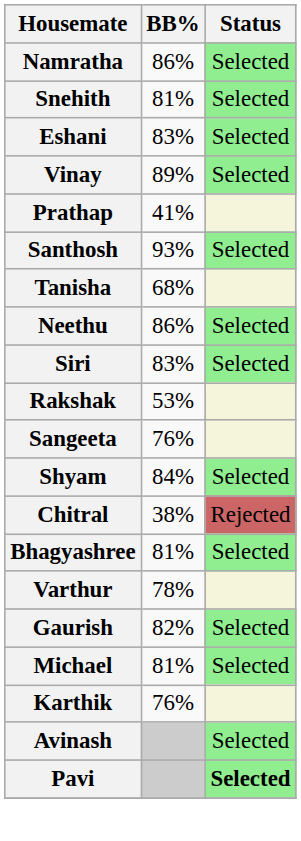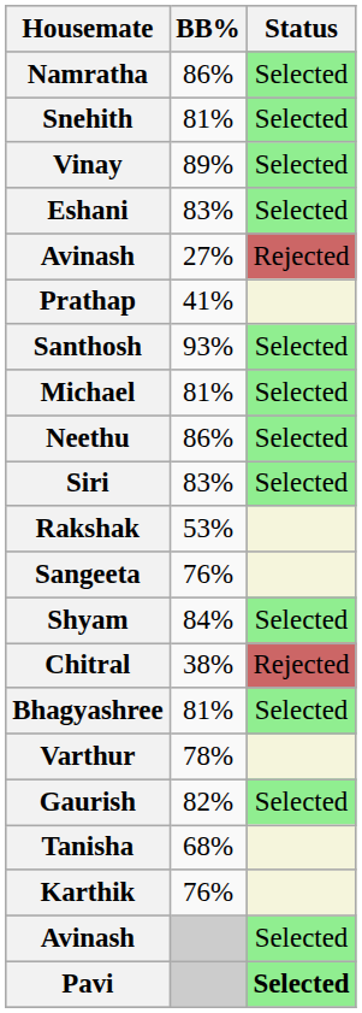rows swapped: Eshani <-> Vinay
+ row: Avinash | 27% | Rejected
rows swapped: Tanisha <-> Michael
